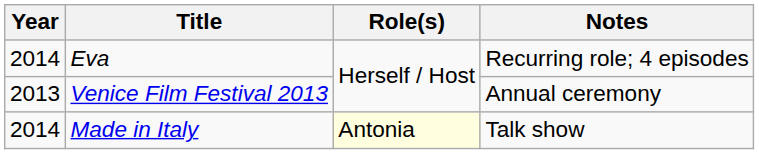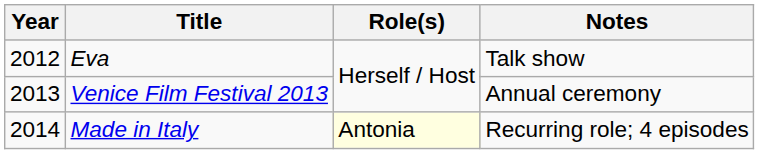Eva | Year: 2014 -> 2012
Eva | Notes: Recurring role; 4 episodes -> Talk show
Made in Italy | Notes: Talk show -> Recurring role; 4 episodes
